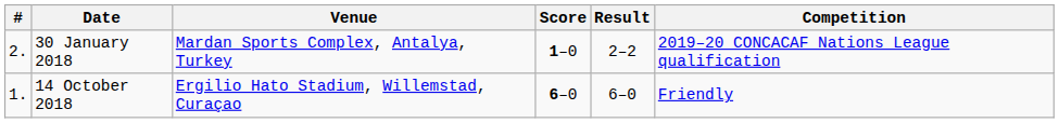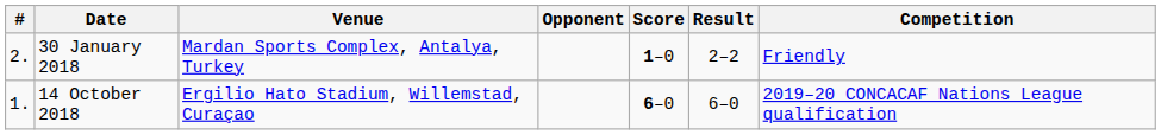+ column: Opponent
30 January 2018 | Competition: 2019–20 CONCACAF Nations League qualification -> Friendly
14 October 2018 | Competition: Friendly -> 2019–20 CONCACAF Nations League qualification
